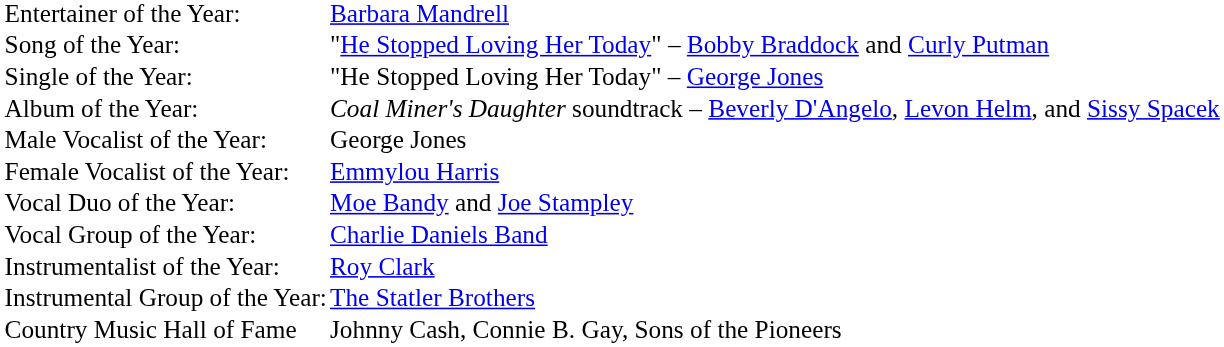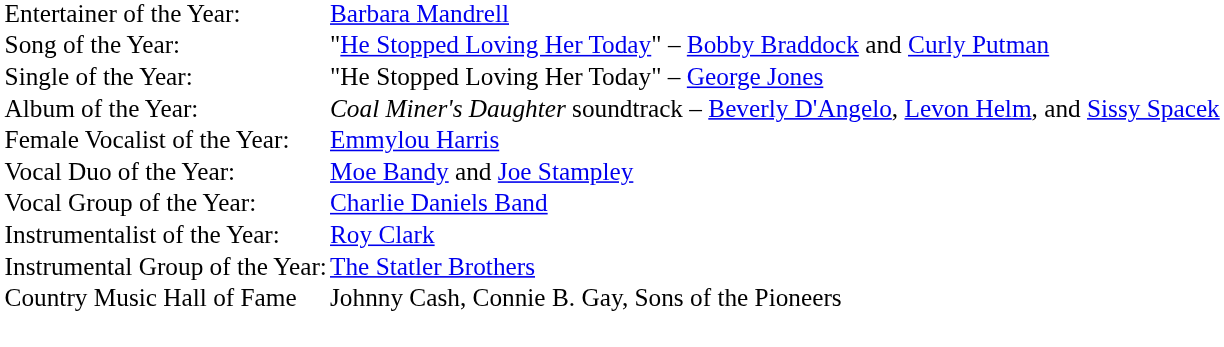- row: Male Vocalist of the Year: | George Jones
